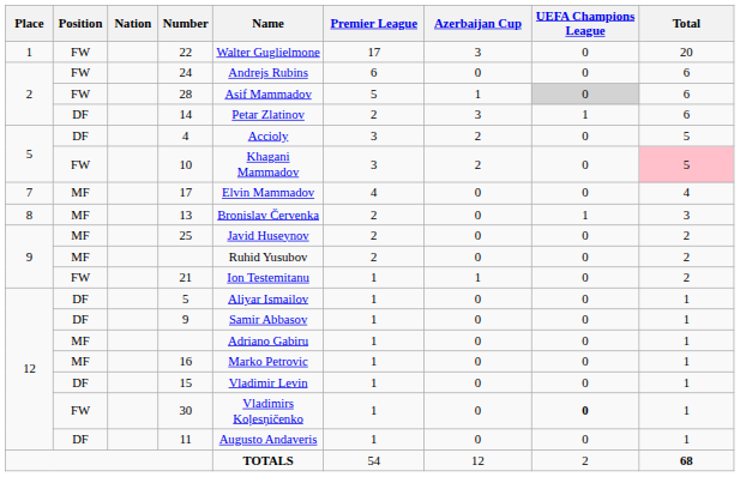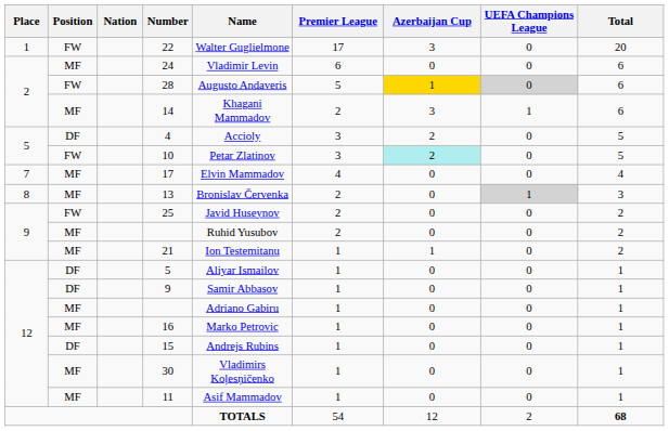24 | Position: FW -> MF
24 | Name: Andrejs Rubins -> Vladimir Levin
28 | Name: Asif Mammadov -> Augusto Andaveris
28 | Azerbaijan Cup: no background -> gold background
14 | Position: DF -> MF
14 | Name: Petar Zlatinov -> Khagani Mammadov
10 | Name: Khagani Mammadov -> Petar Zlatinov
10 | Azerbaijan Cup: no background -> paleturquoise background
10 | Total: pink background -> no background
13 | UEFA Champions League: no background -> lightgrey background
25 | Position: MF -> FW
21 | Position: FW -> MF
15 | Name: Vladimir Levin -> Andrejs Rubins
30 | Position: FW -> MF
30 | UEFA Champions League: bold -> normal
11 | Position: DF -> MF
11 | Name: Augusto Andaveris -> Asif Mammadov
